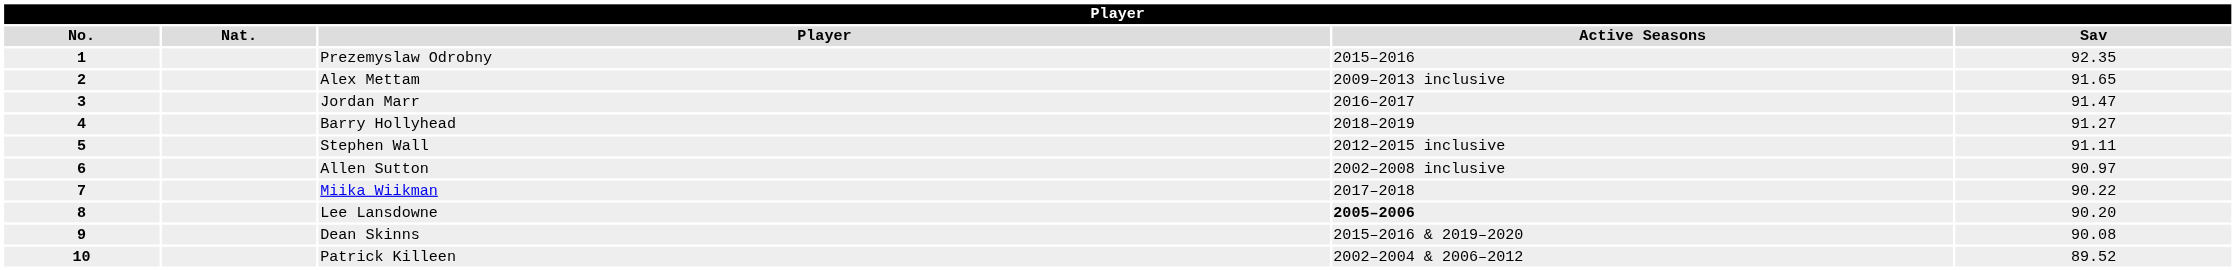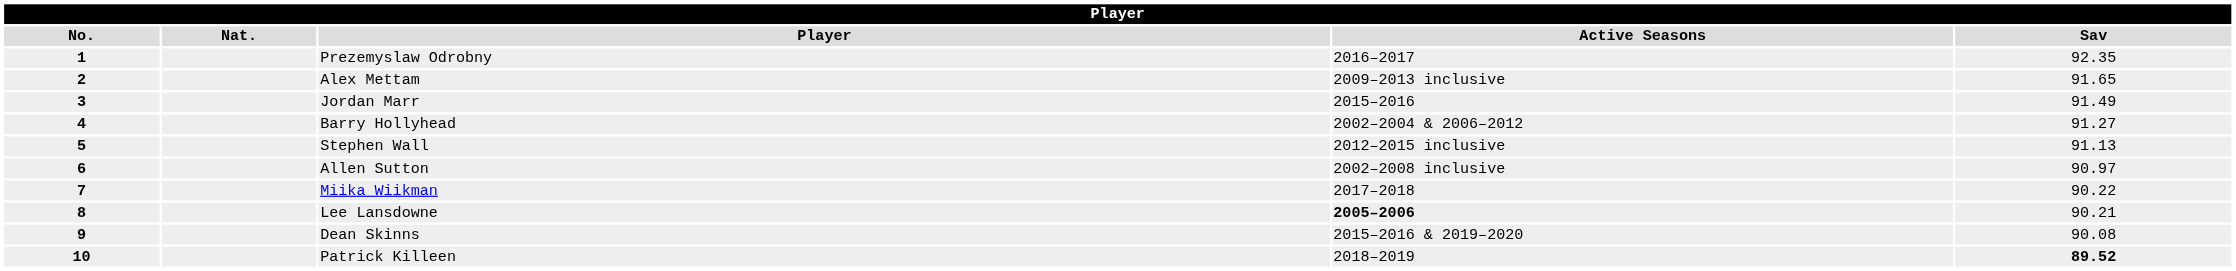Prezemyslaw Odrobny | Active Seasons: 2015–2016 -> 2016–2017
Jordan Marr | Active Seasons: 2016–2017 -> 2015–2016
Jordan Marr | Sav: 91.47 -> 91.49
Barry Hollyhead | Active Seasons: 2018–2019 -> 2002–2004 & 2006–2012
Stephen Wall | Sav: 91.11 -> 91.13
Lee Lansdowne | Sav: 90.20 -> 90.21
Patrick Killeen | Active Seasons: 2002–2004 & 2006–2012 -> 2018–2019
Patrick Killeen | Sav: normal -> bold
